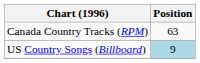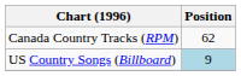Canada Country Tracks (RPM) | Position: 63 -> 62
